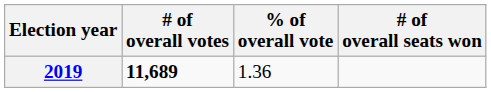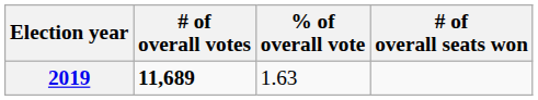2019 | % of overall vote: 1.36 -> 1.63
